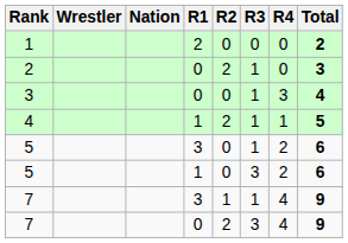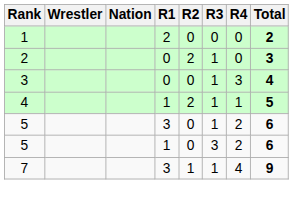- row: 7 | 0 | 2 | 3 | 4 | 9
